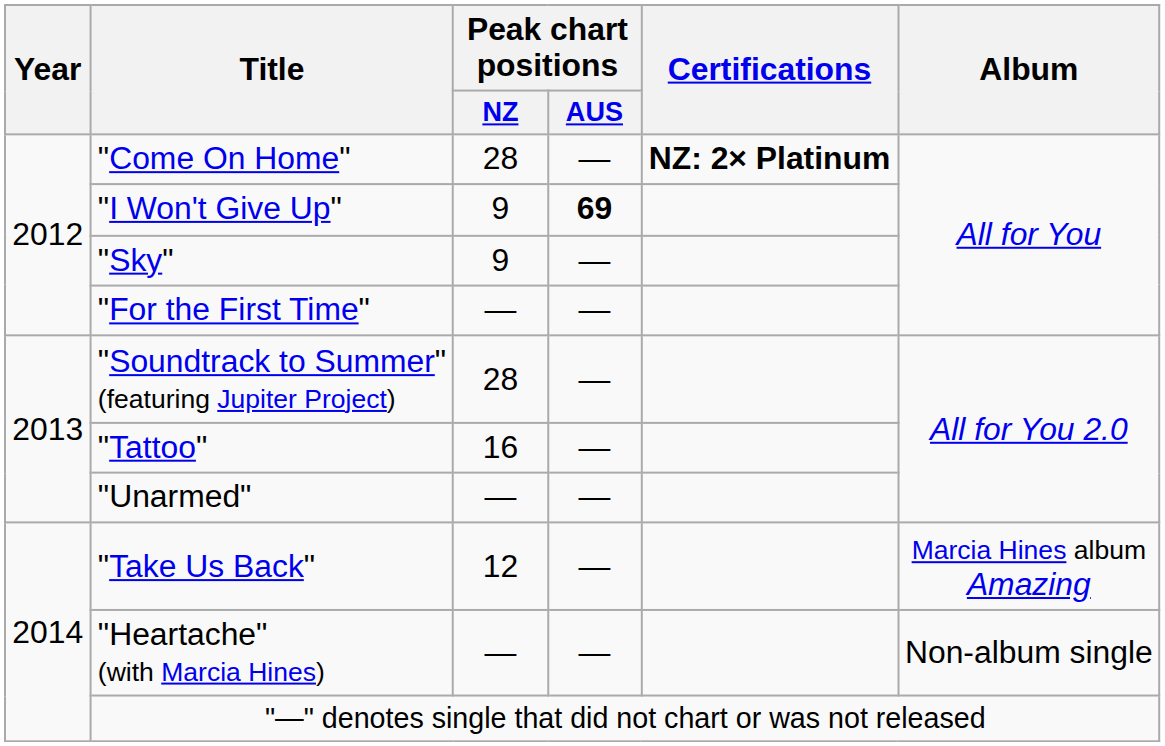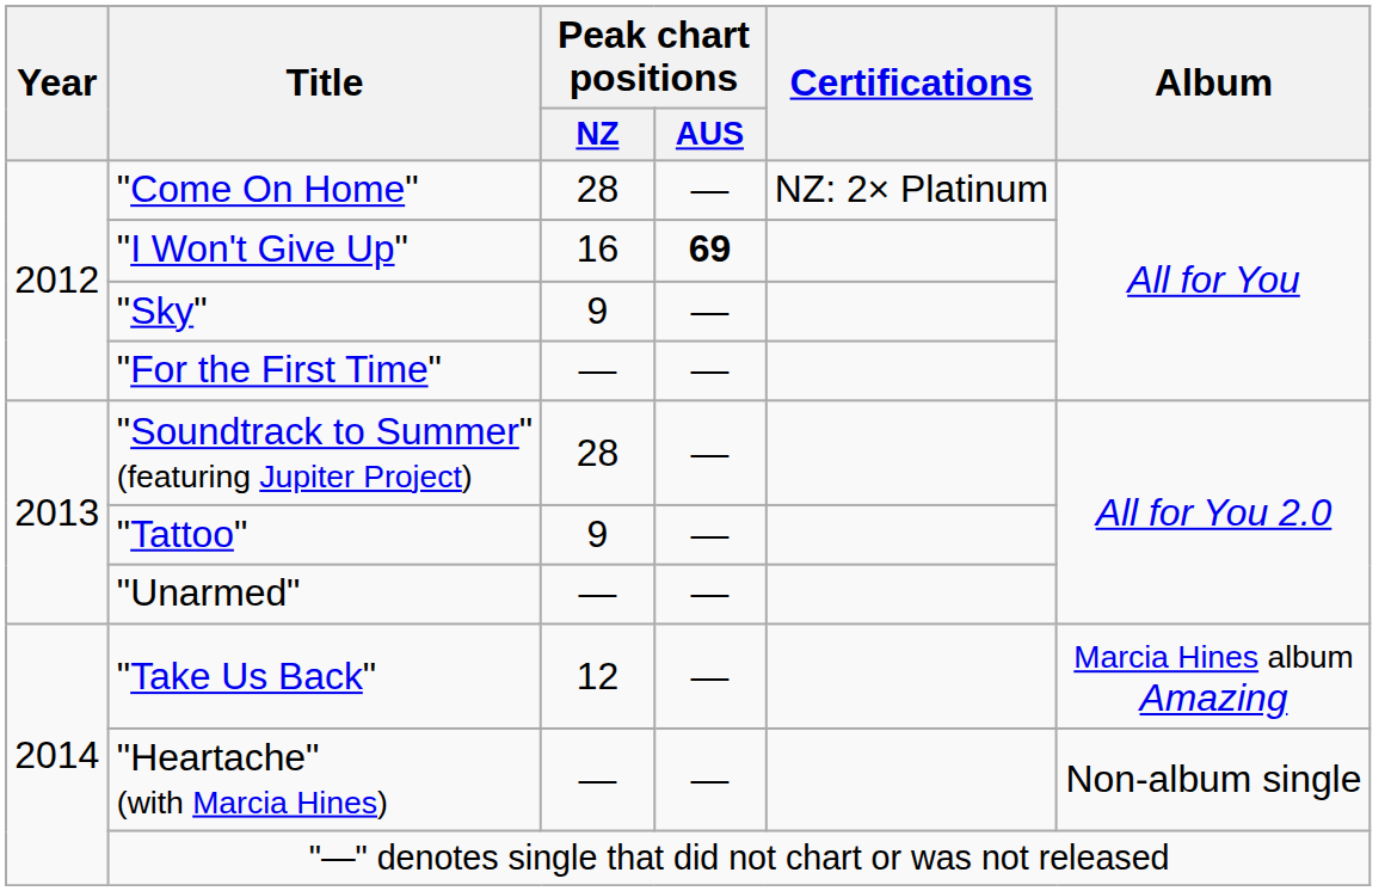"Come On Home" | Certifications: bold -> normal
"I Won't Give Up" | Peak chart positions / NZ: 9 -> 16
"Tattoo" | Peak chart positions / NZ: 16 -> 9
